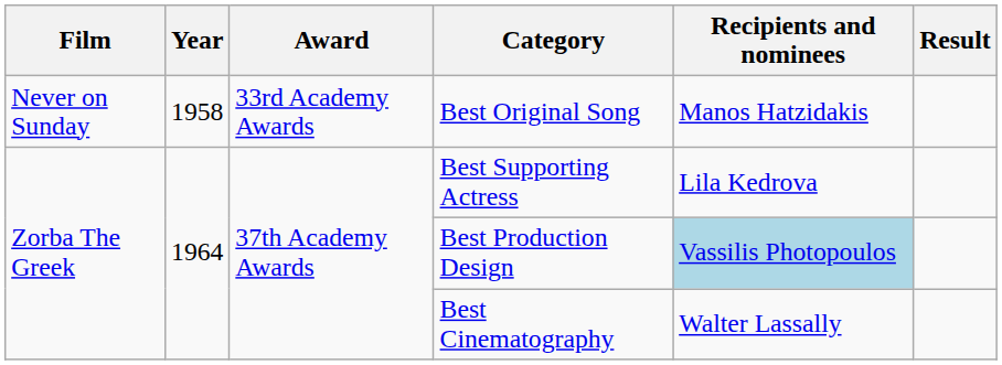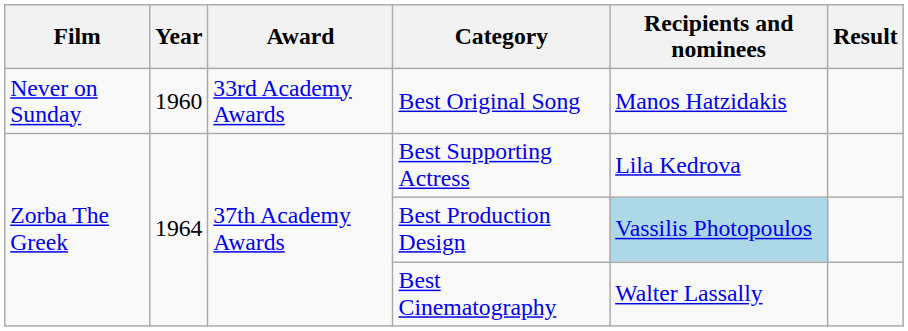Best Original Song | Year: 1958 -> 1960
